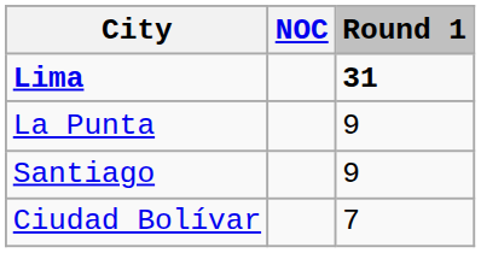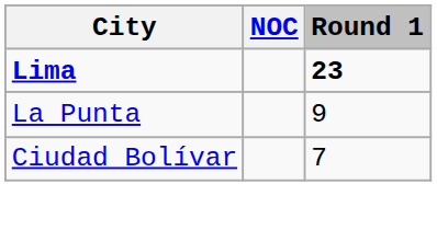Lima | Round 1: 31 -> 23
- row: Santiago | 9
